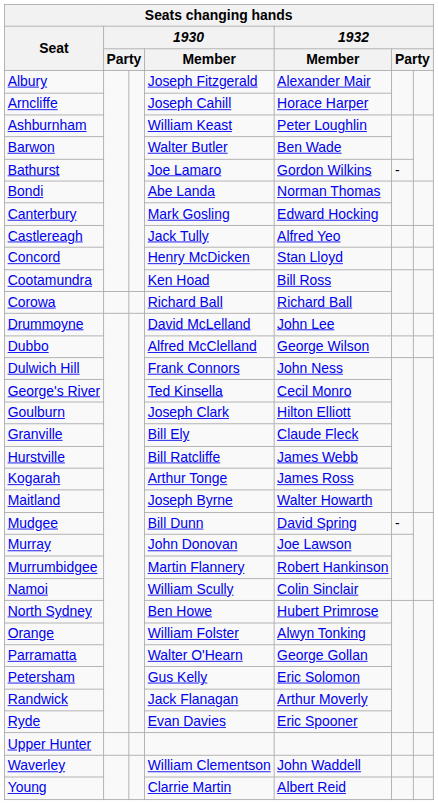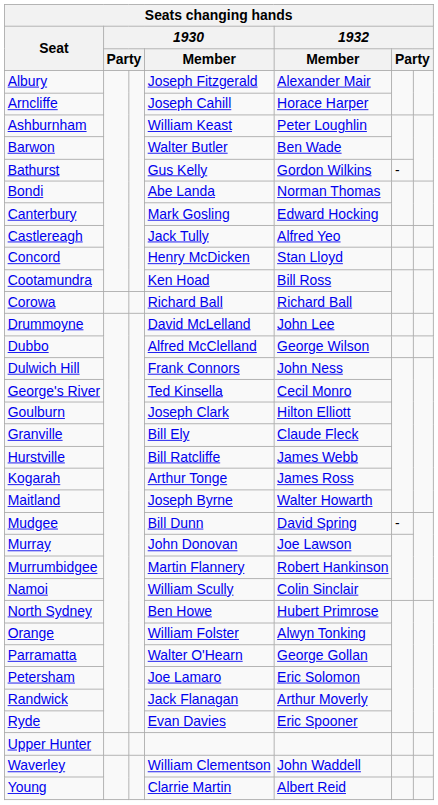Bathurst | 1930 / Member: Joe Lamaro -> Gus Kelly
Petersham | 1930 / Member: Gus Kelly -> Joe Lamaro
